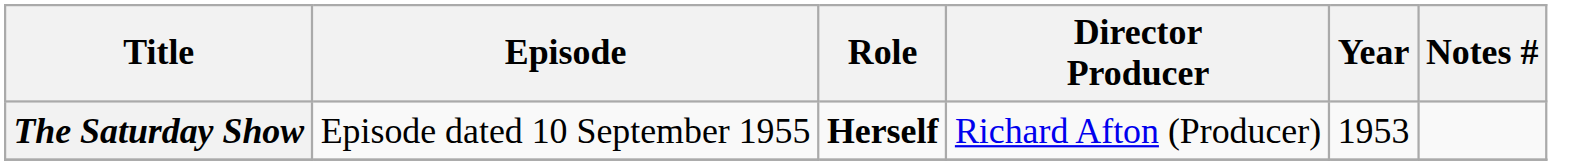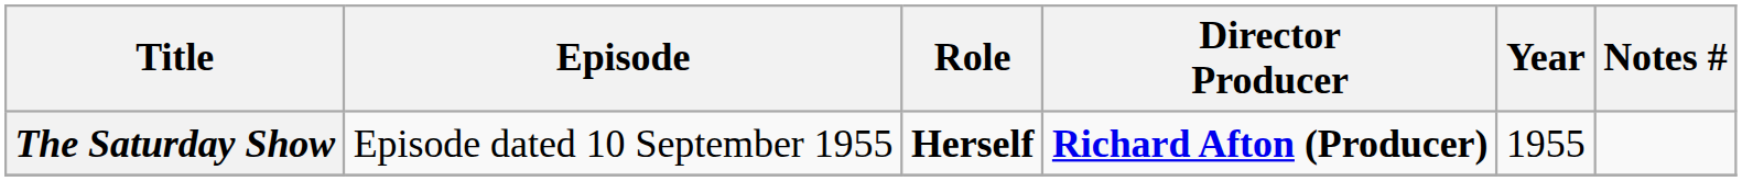The Saturday Show | Director Producer: normal -> bold
The Saturday Show | Year: 1953 -> 1955
